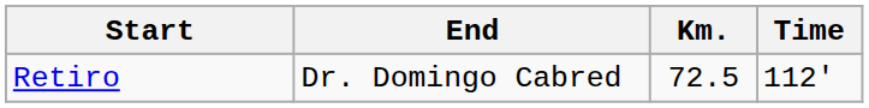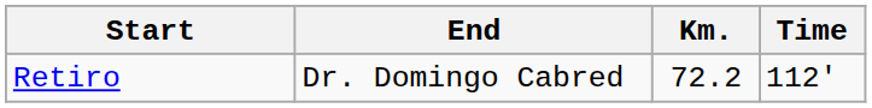Retiro | Km.: 72.5 -> 72.2
